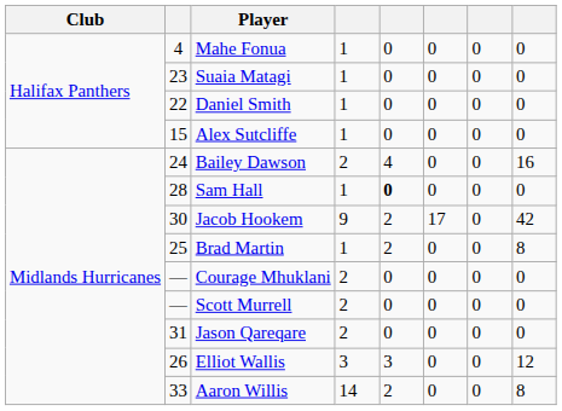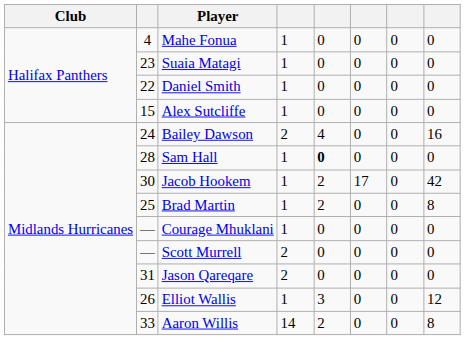Jacob Hookem | column 4: 9 -> 1
Courage Mhuklani | column 4: 2 -> 1
Elliot Wallis | column 4: 3 -> 1
